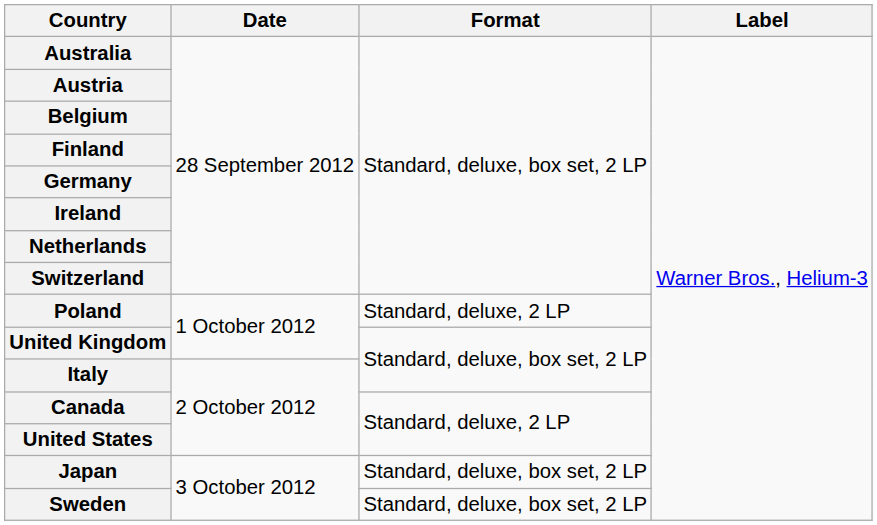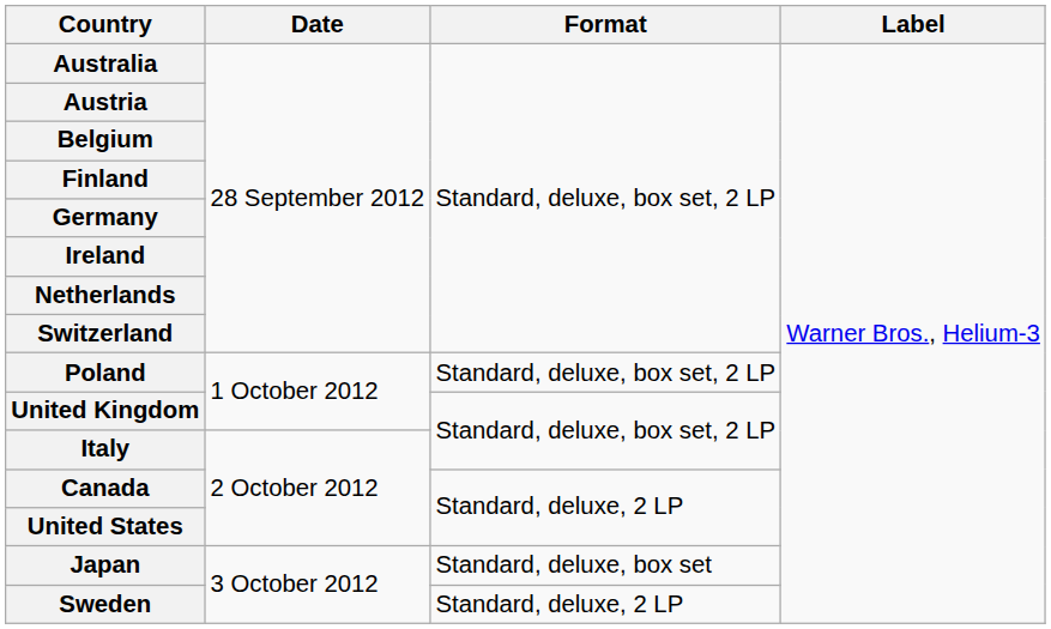Poland | Format: Standard, deluxe, 2 LP -> Standard, deluxe, box set, 2 LP
Japan | Format: Standard, deluxe, box set, 2 LP -> Standard, deluxe, box set
Sweden | Format: Standard, deluxe, box set, 2 LP -> Standard, deluxe, 2 LP
